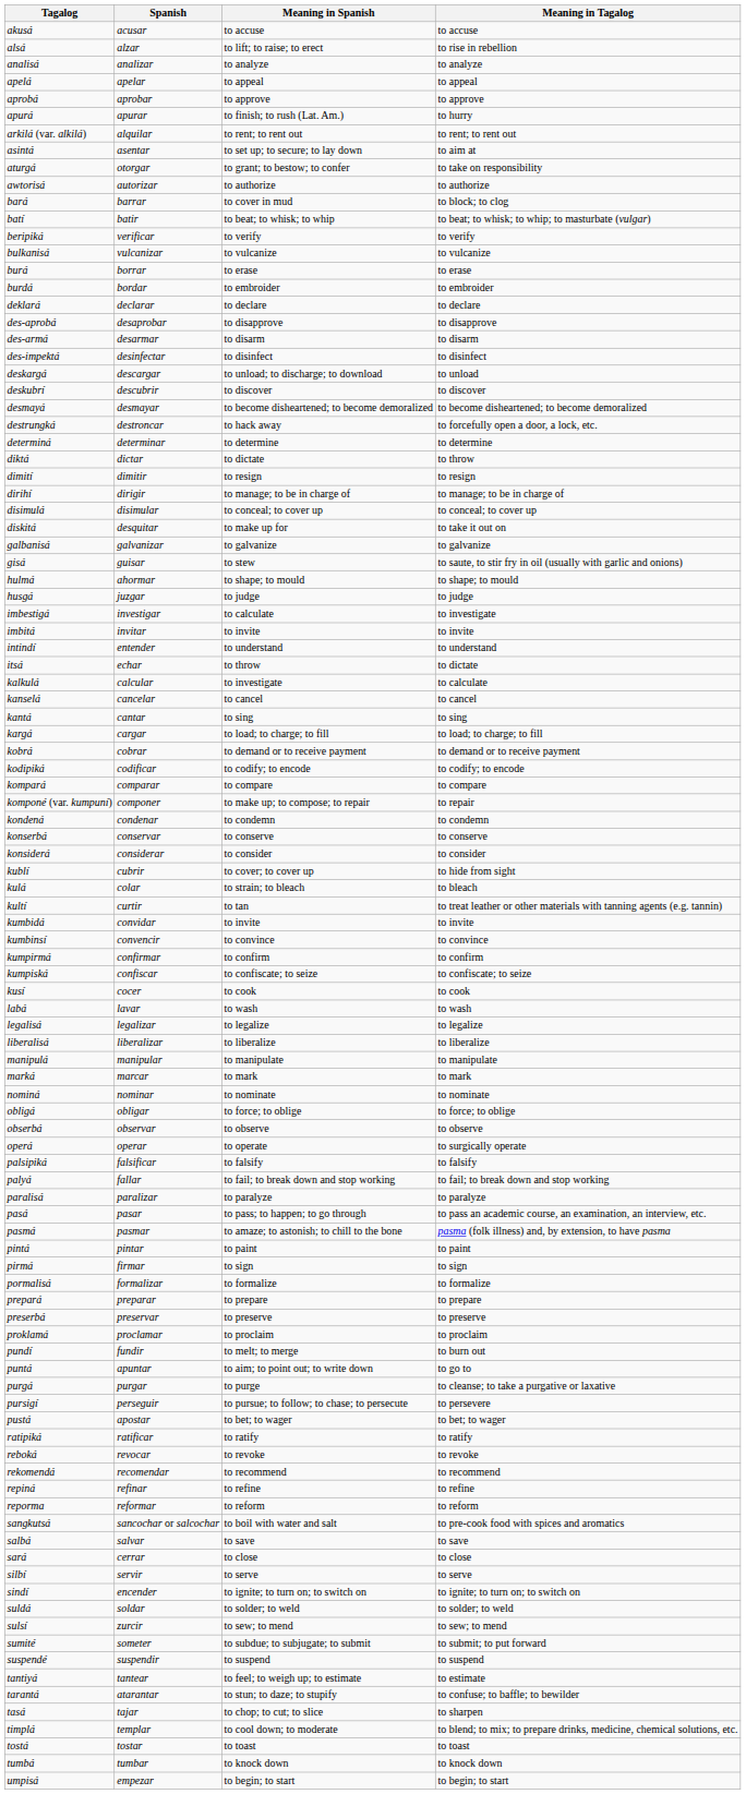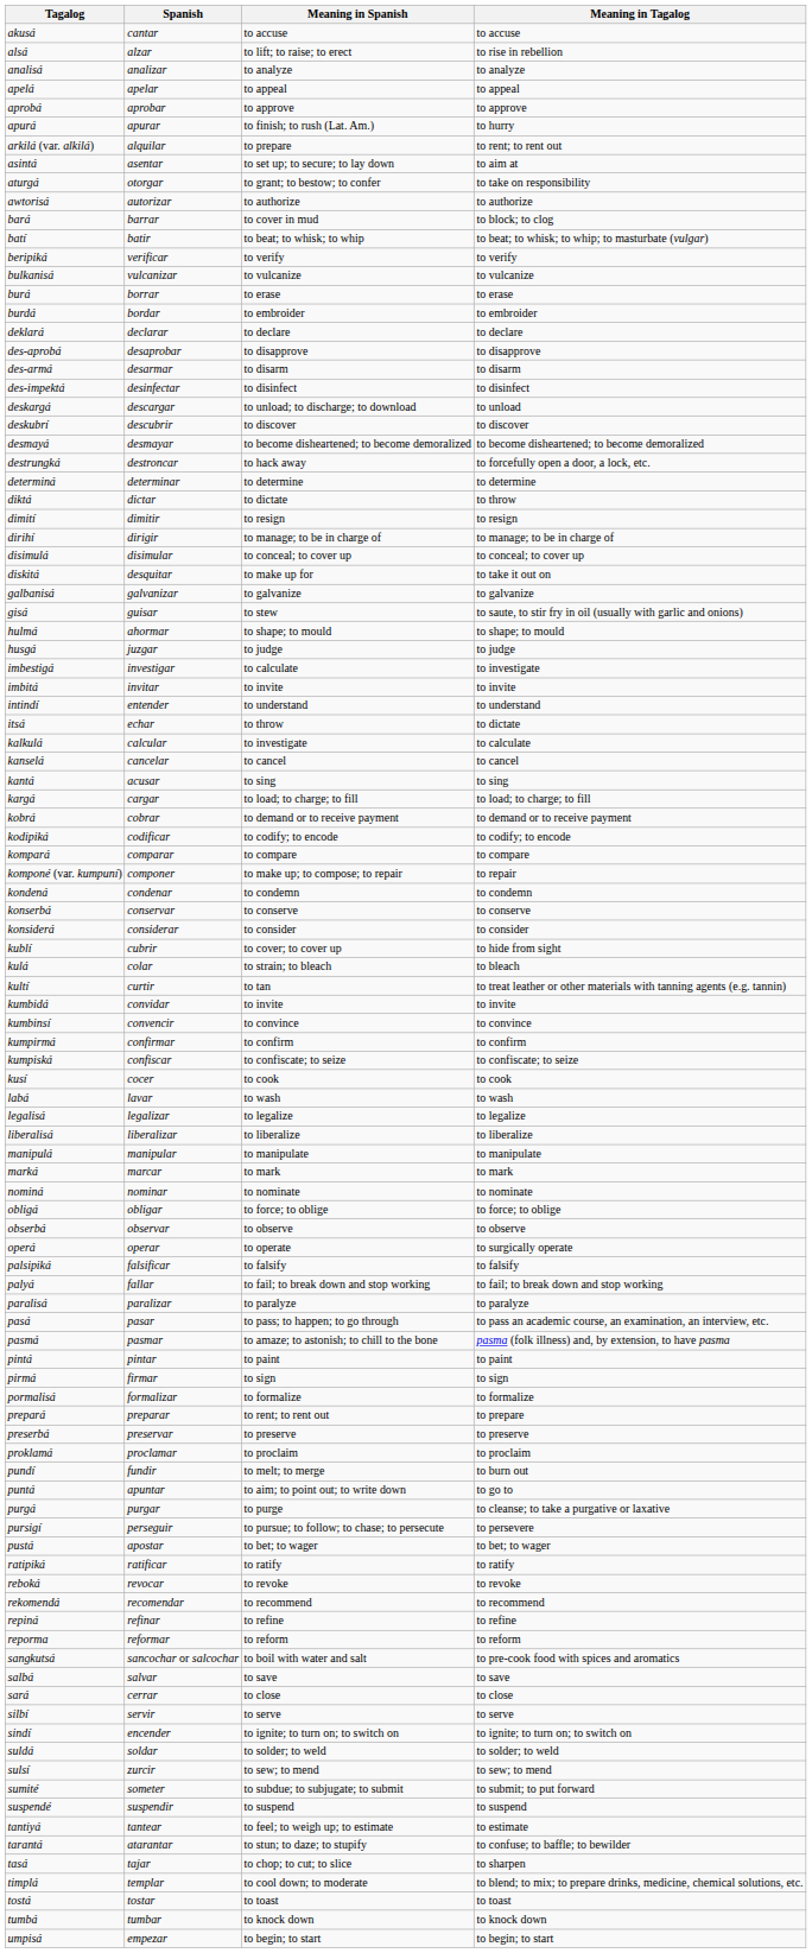akusá | Spanish: acusar -> cantar
arkilá (var. alkilá) | Meaning in Spanish: to rent; to rent out -> to prepare
kantá | Spanish: cantar -> acusar
prepará | Meaning in Spanish: to prepare -> to rent; to rent out
